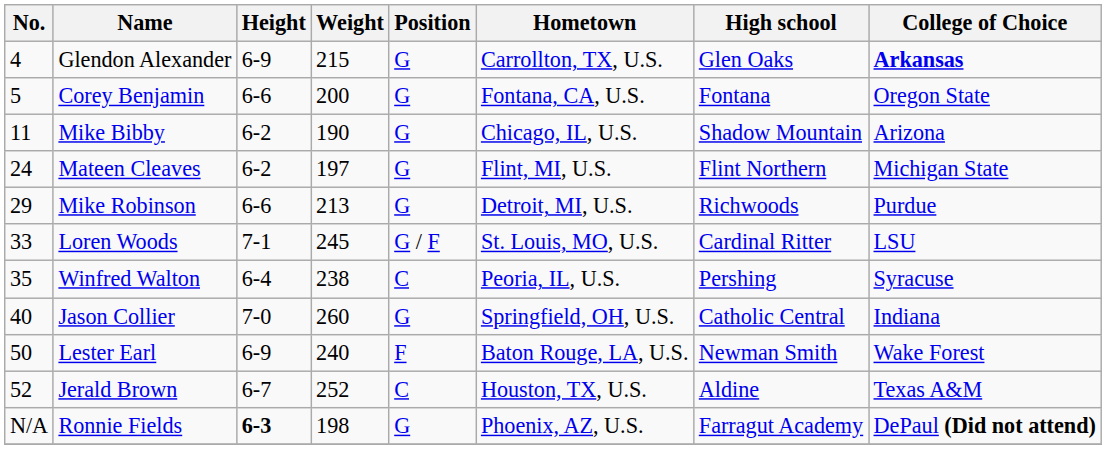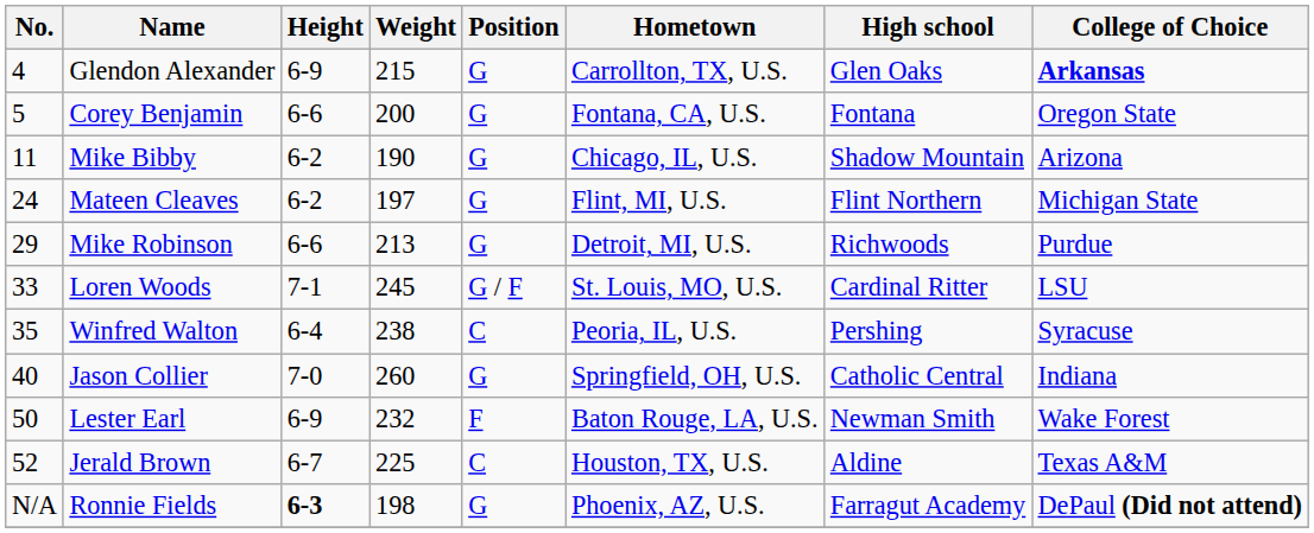Lester Earl | Weight: 240 -> 232
Jerald Brown | Weight: 252 -> 225
